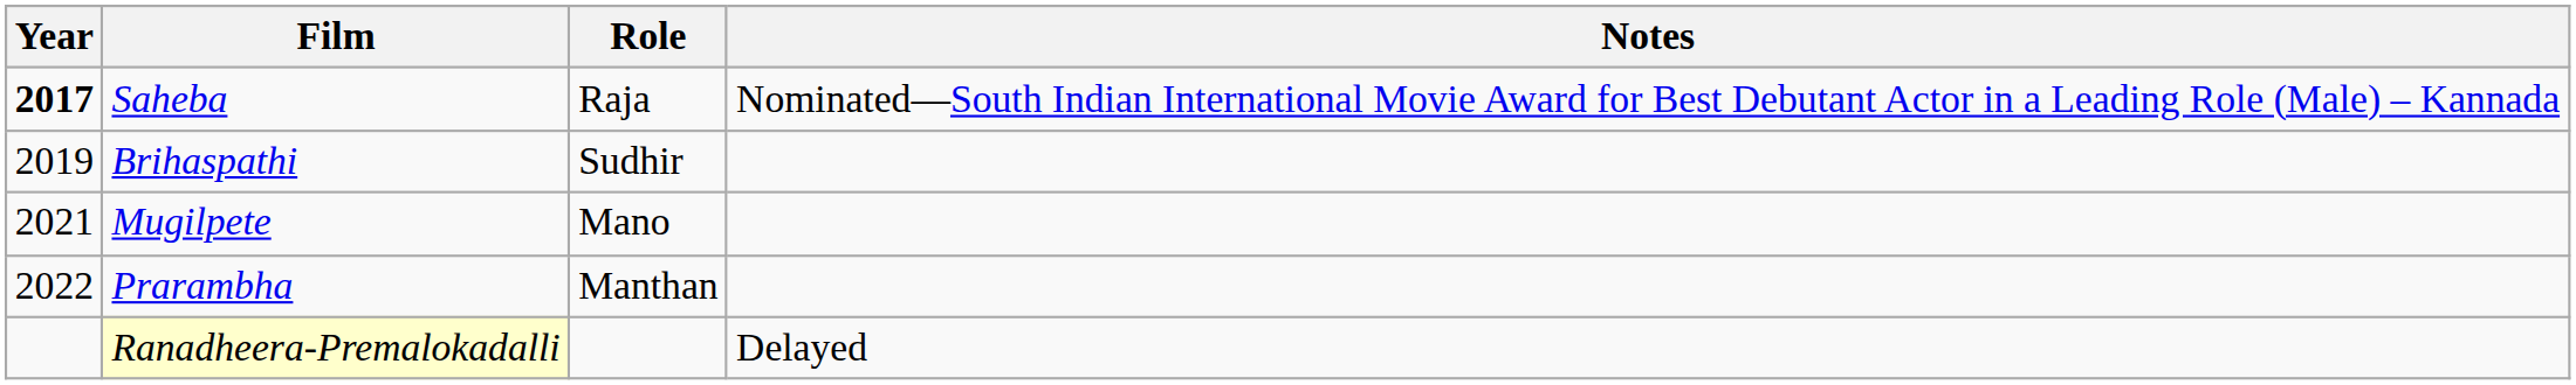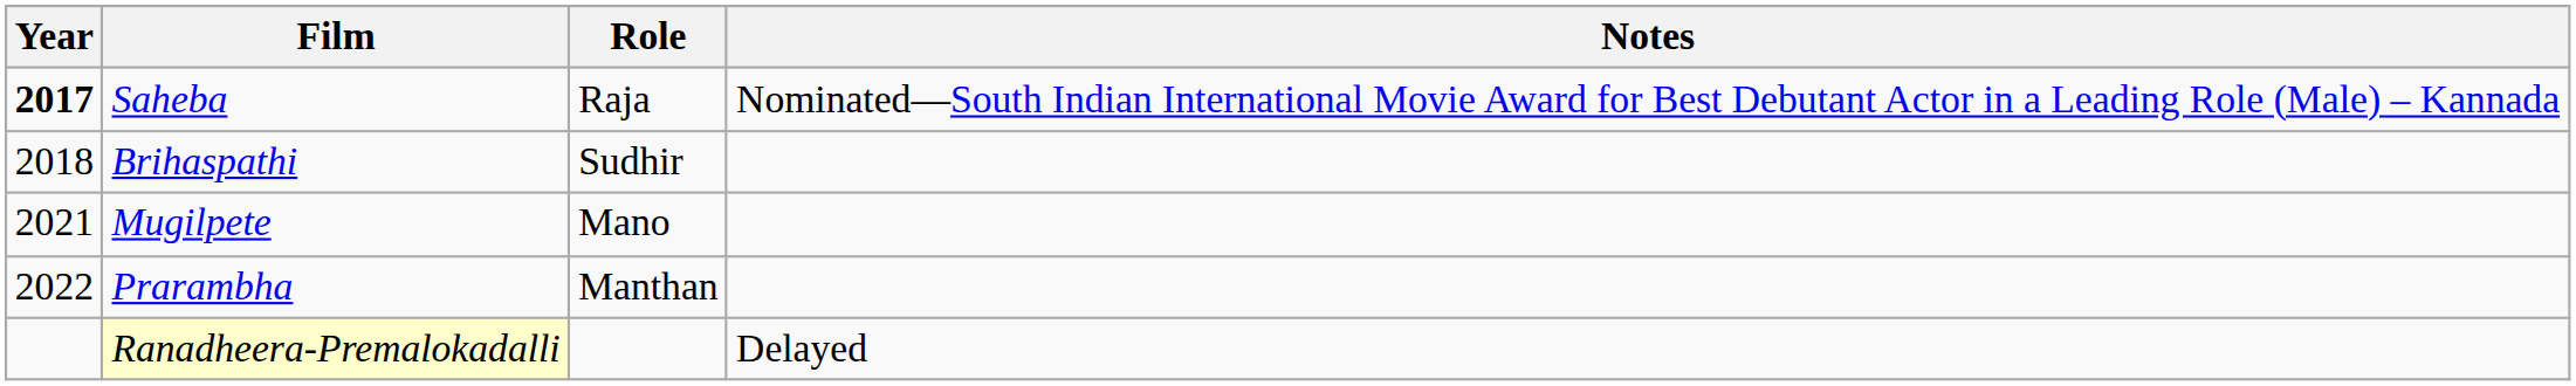Brihaspathi | Year: 2019 -> 2018
